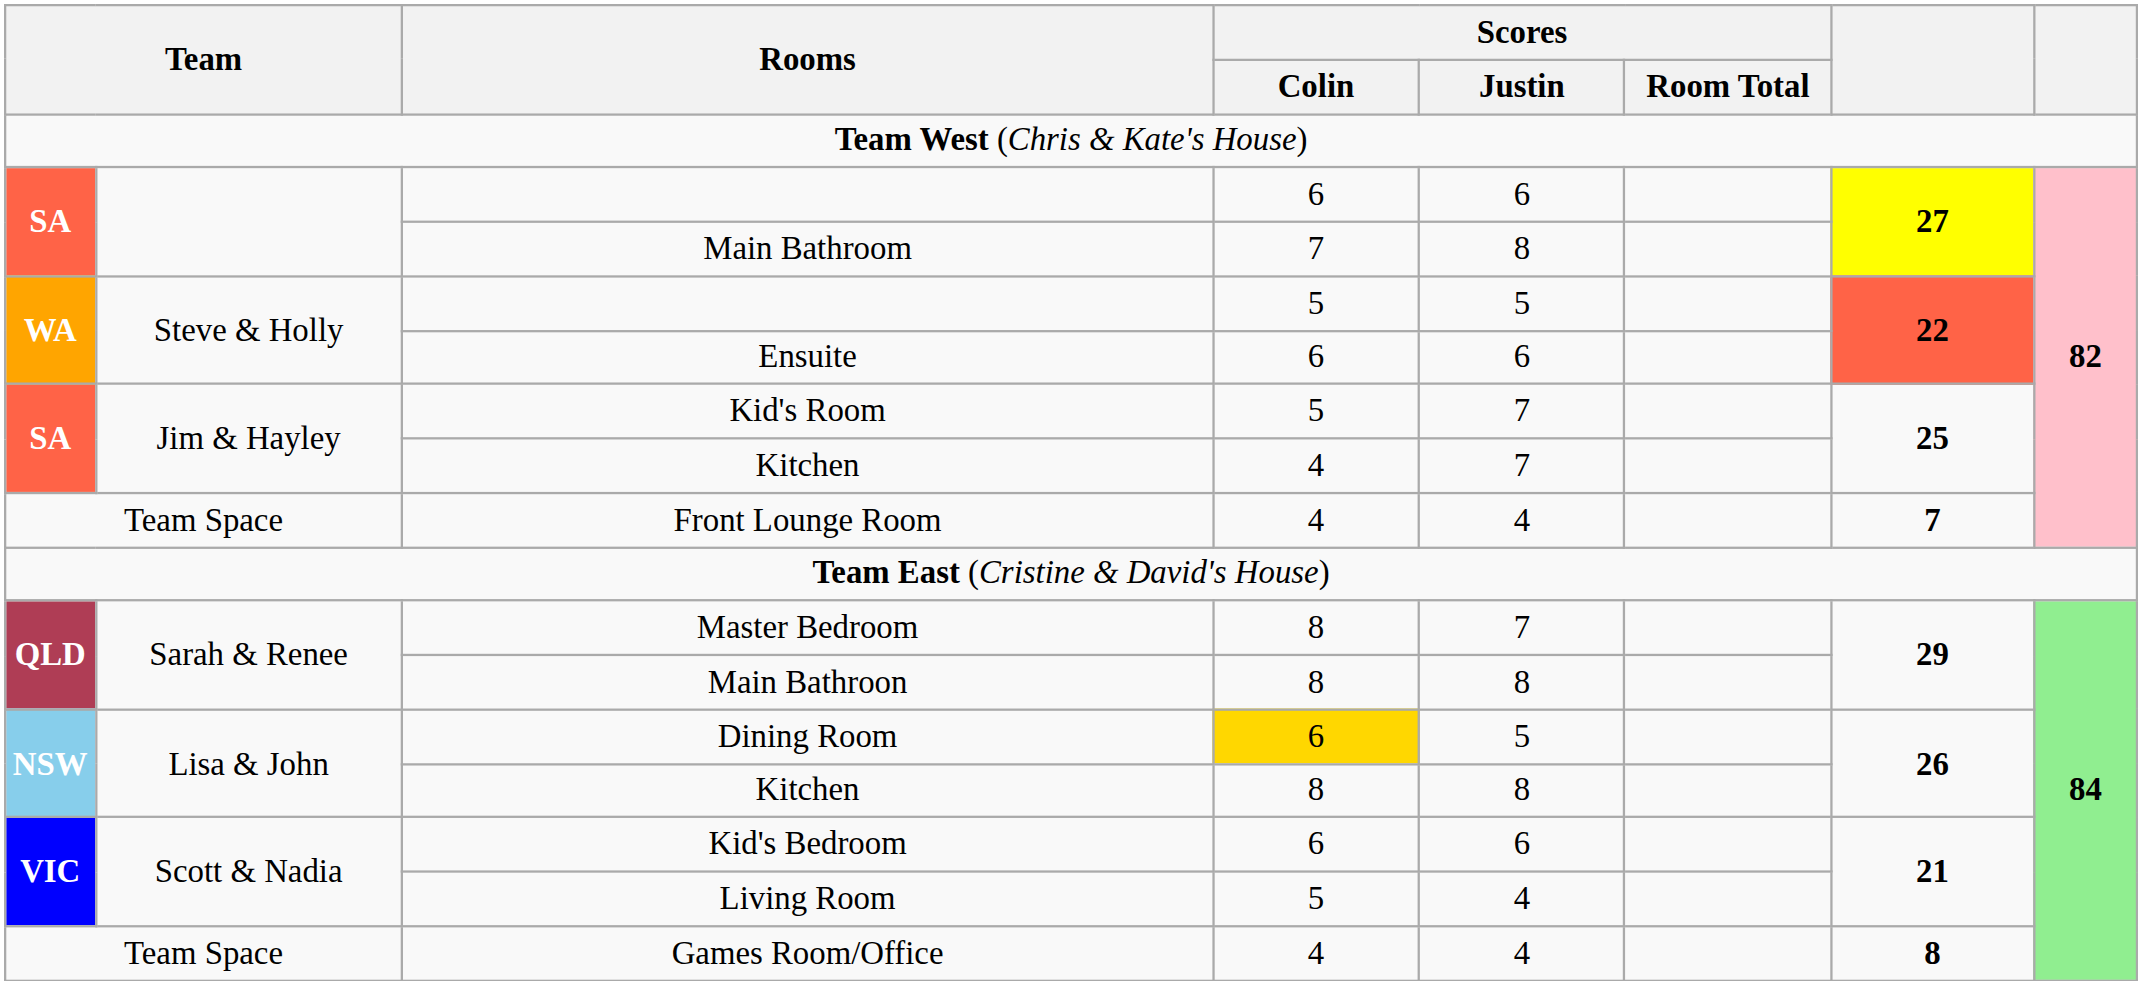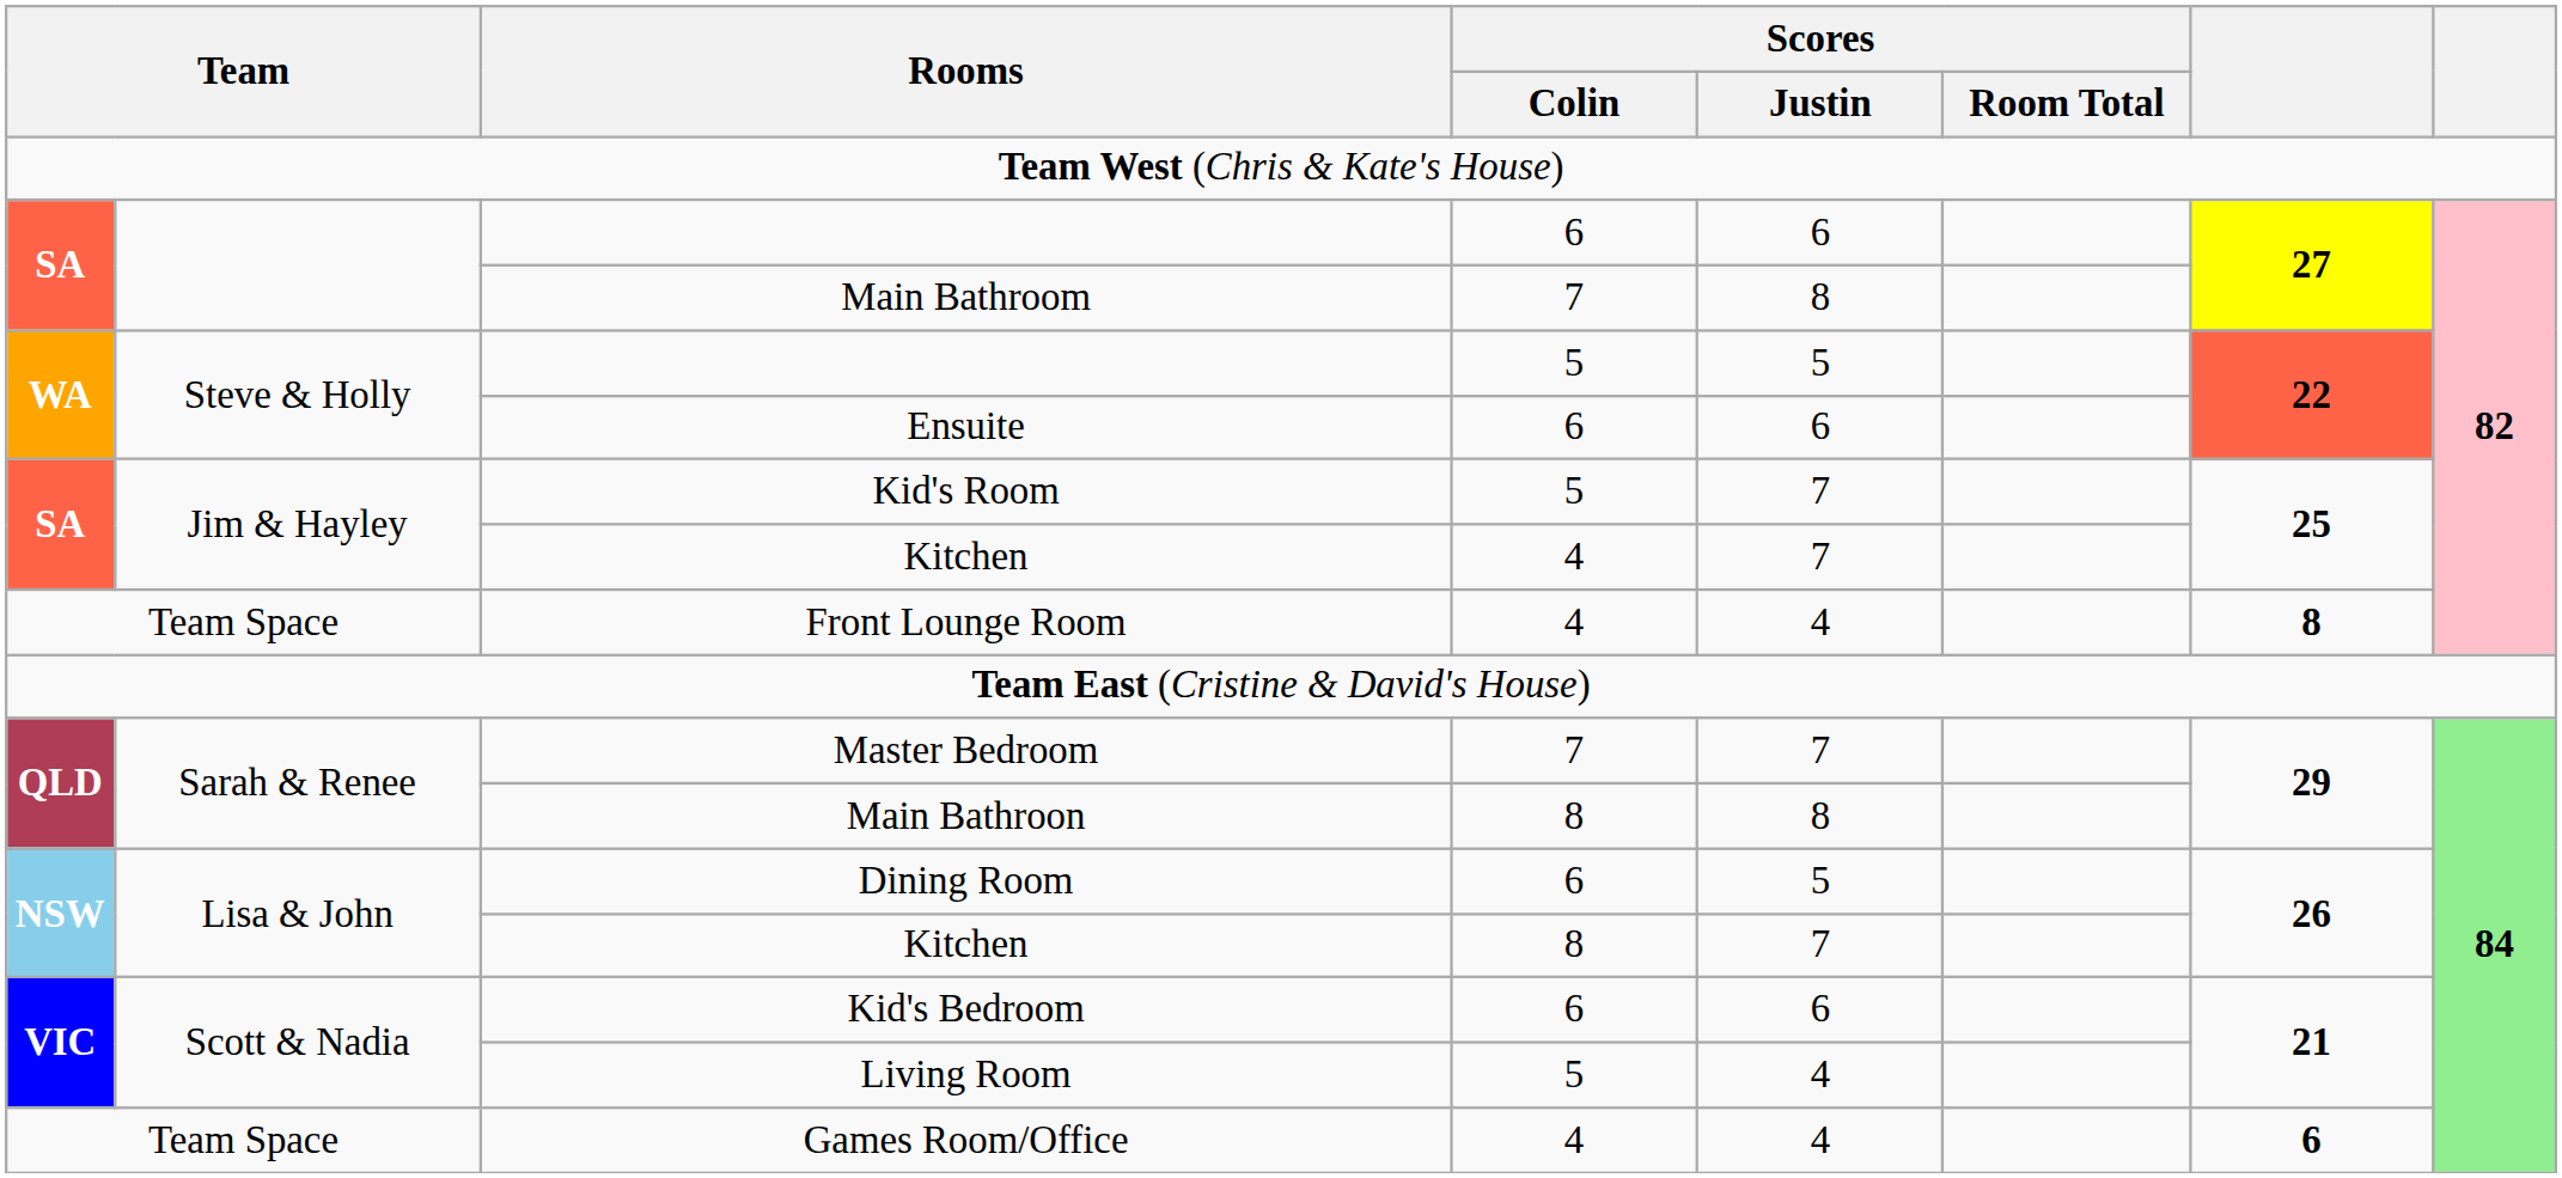Front Lounge Room | column 7: 7 -> 8
Master Bedroom | Scores / Colin: 8 -> 7
Dining Room | Scores / Colin: gold background -> no background
Lisa & John / Kitchen | Scores / Justin: 8 -> 7
Games Room/Office | column 7: 8 -> 6
